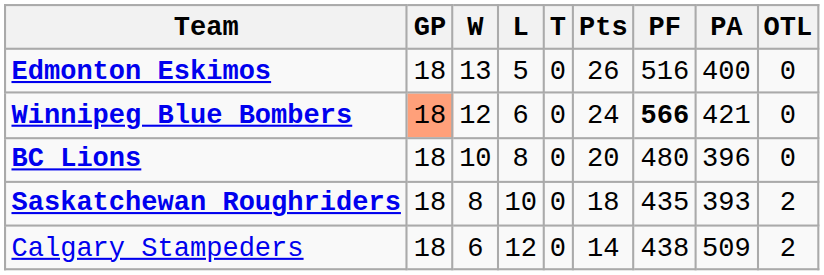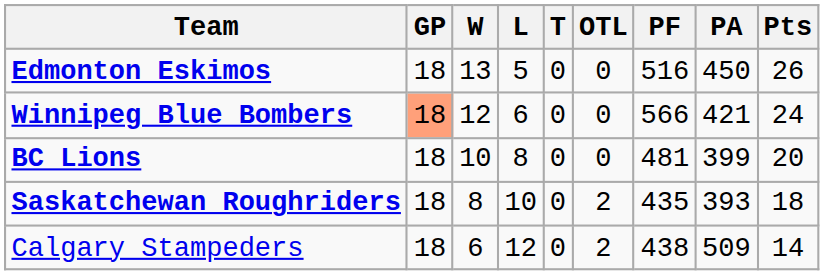columns swapped: OTL <-> Pts
Edmonton Eskimos | PA: 400 -> 450
Winnipeg Blue Bombers | PF: bold -> normal
BC Lions | PF: 480 -> 481
BC Lions | PA: 396 -> 399
